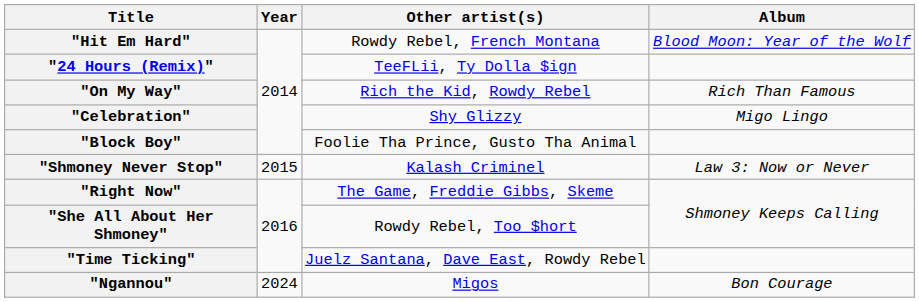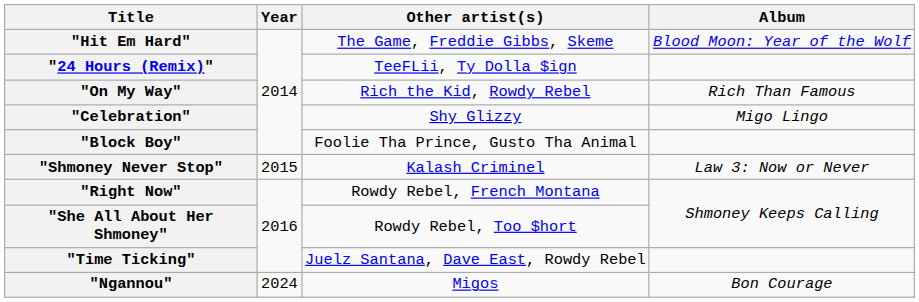"Hit Em Hard" | Other artist(s): Rowdy Rebel, French Montana -> The Game, Freddie Gibbs, Skeme
"Right Now" | Other artist(s): The Game, Freddie Gibbs, Skeme -> Rowdy Rebel, French Montana
